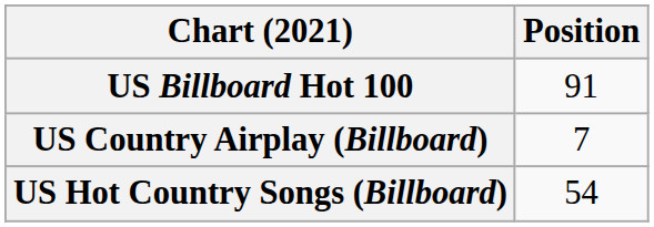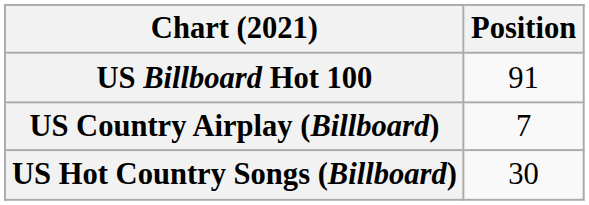US Hot Country Songs (Billboard) | Position: 54 -> 30
